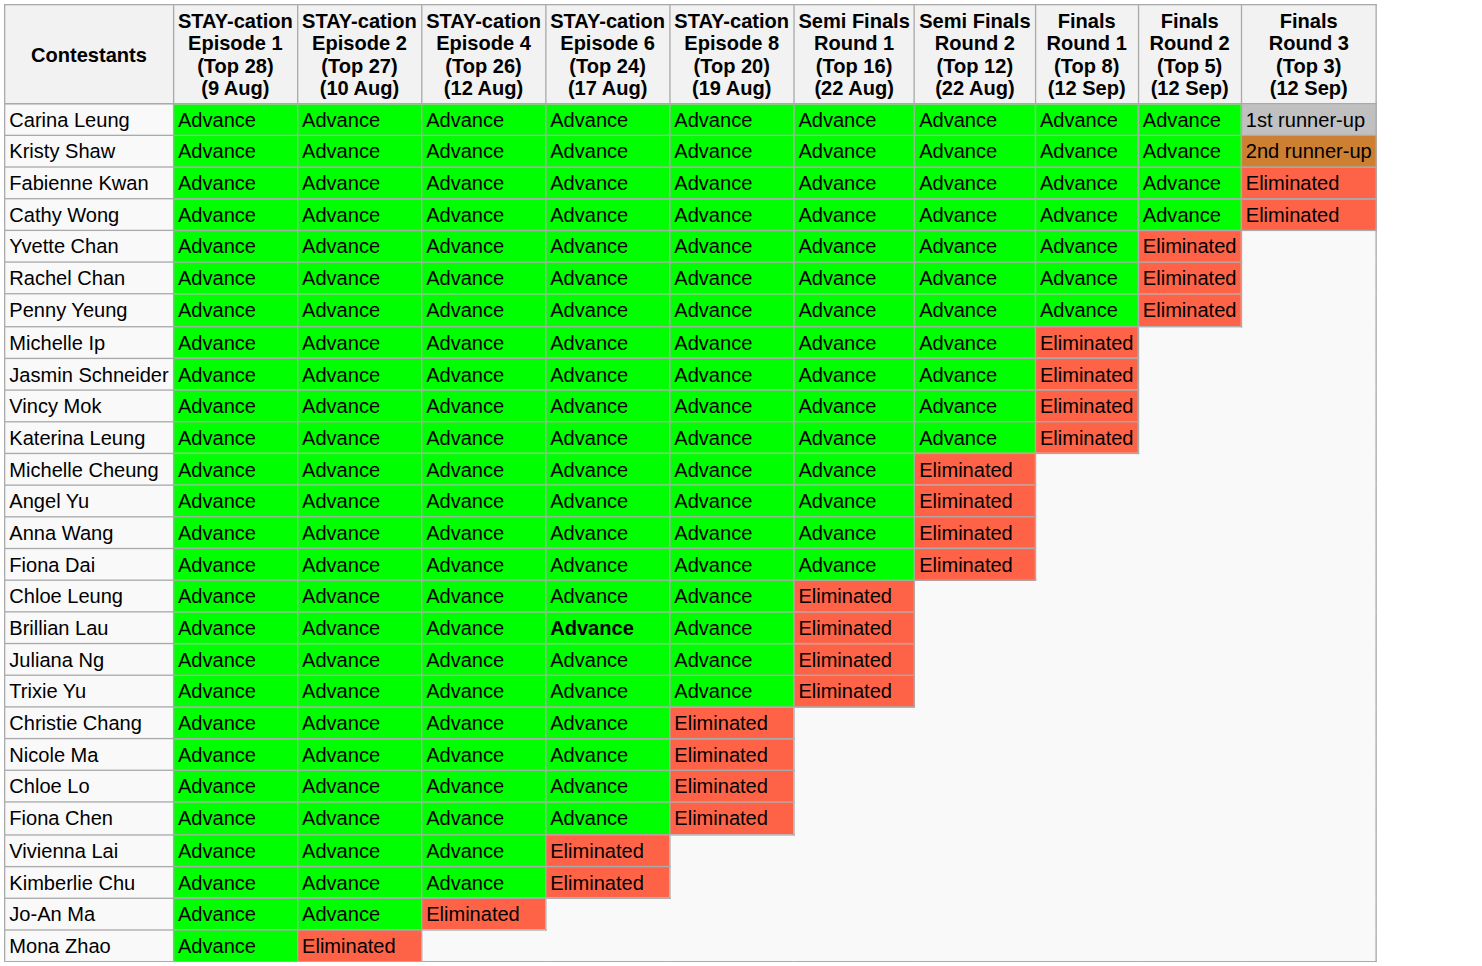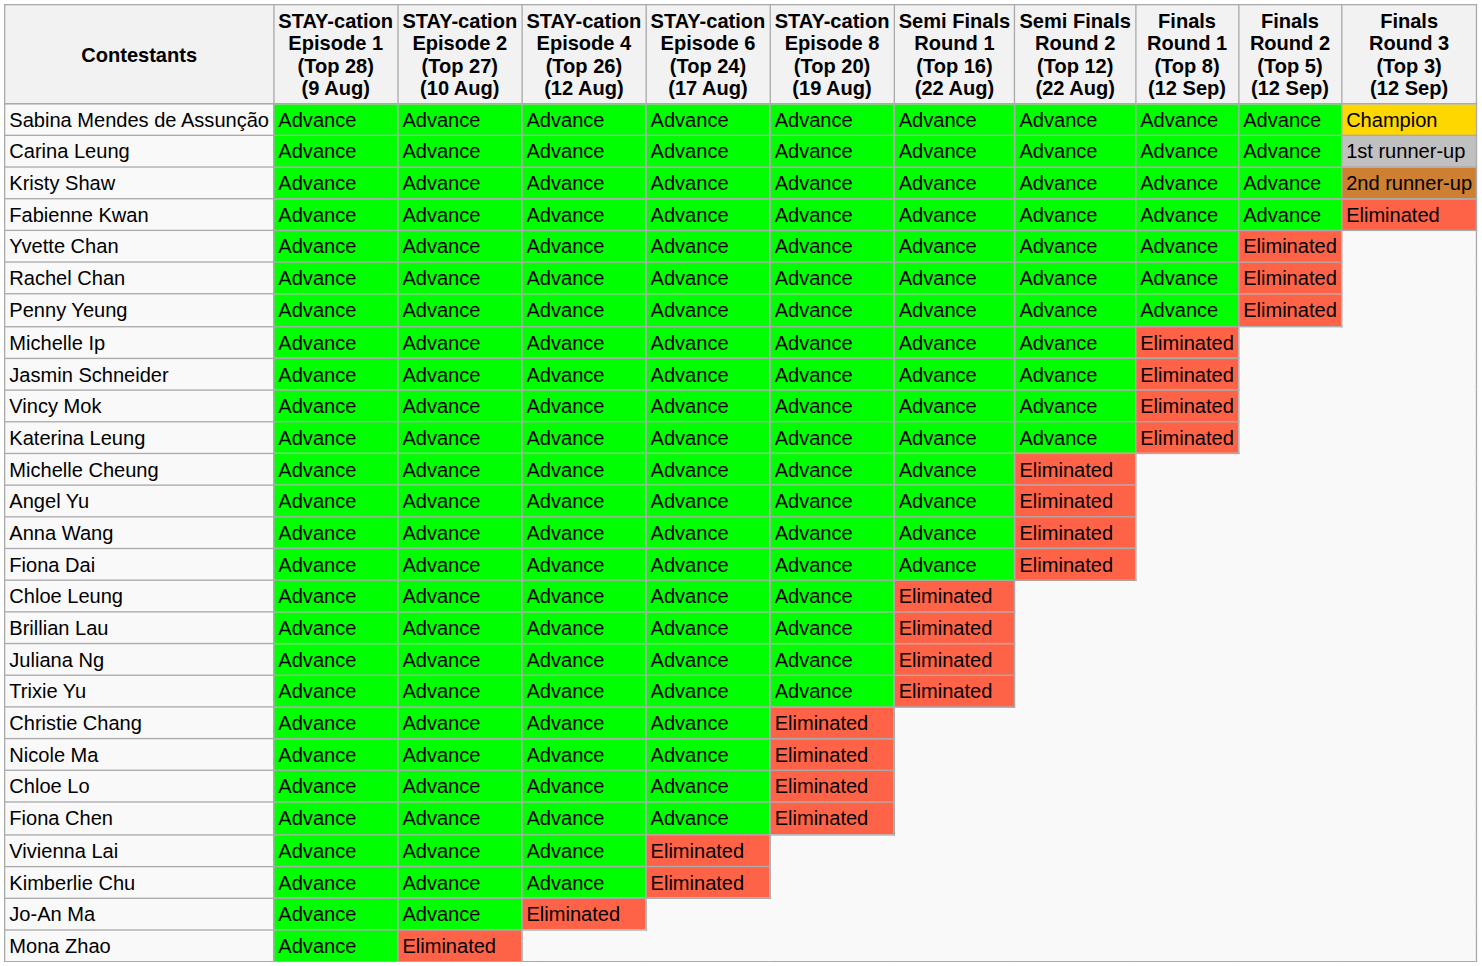+ row: Sabina Mendes de Assunção | Advance | Advance | Advance | Advance | Advance | Advance | Advance | Advance | Advance | Champion
- row: Cathy Wong | Advance | Advance | Advance | Advance | Advance | Advance | Advance | Advance | Advance | Eliminated
Brillian Lau | STAY-cation Episode 6 (Top 24) (17 Aug): bold -> normal
